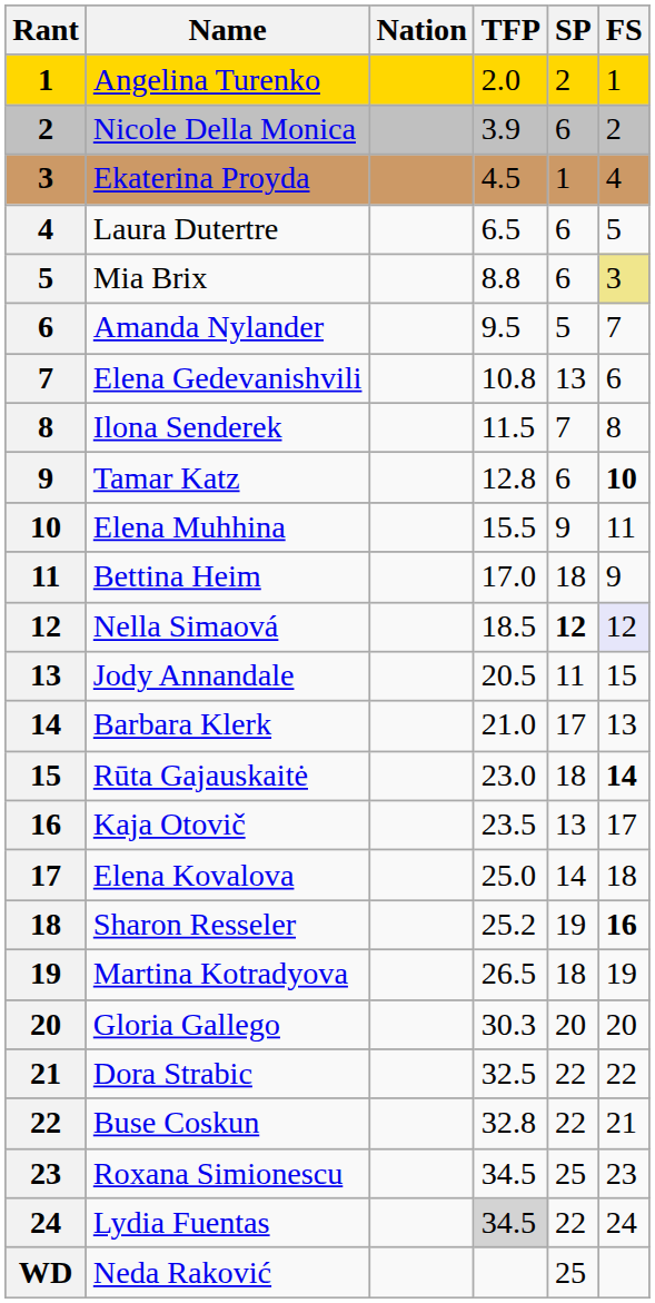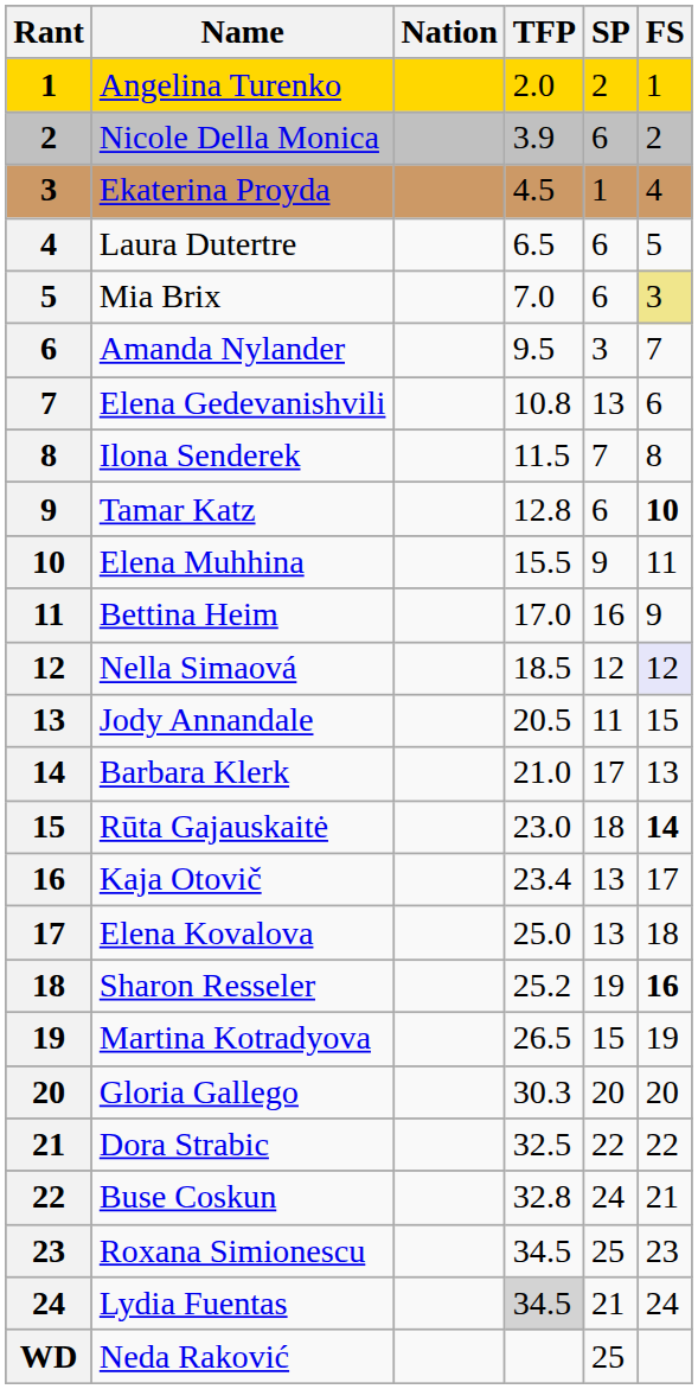Mia Brix | TFP: 8.8 -> 7.0
Amanda Nylander | SP: 5 -> 3
Bettina Heim | SP: 18 -> 16
Nella Simaová | SP: bold -> normal
Kaja Otovič | TFP: 23.5 -> 23.4
Elena Kovalova | SP: 14 -> 13
Martina Kotradyova | SP: 18 -> 15
Buse Coskun | SP: 22 -> 24
Lydia Fuentas | SP: 22 -> 21
